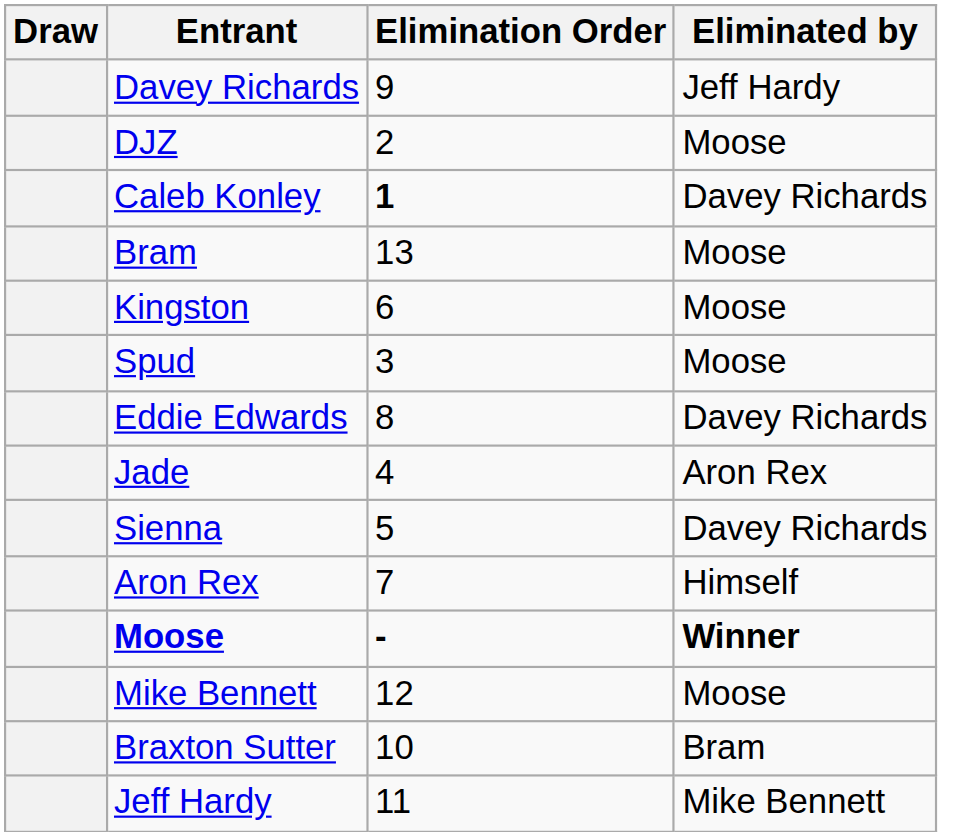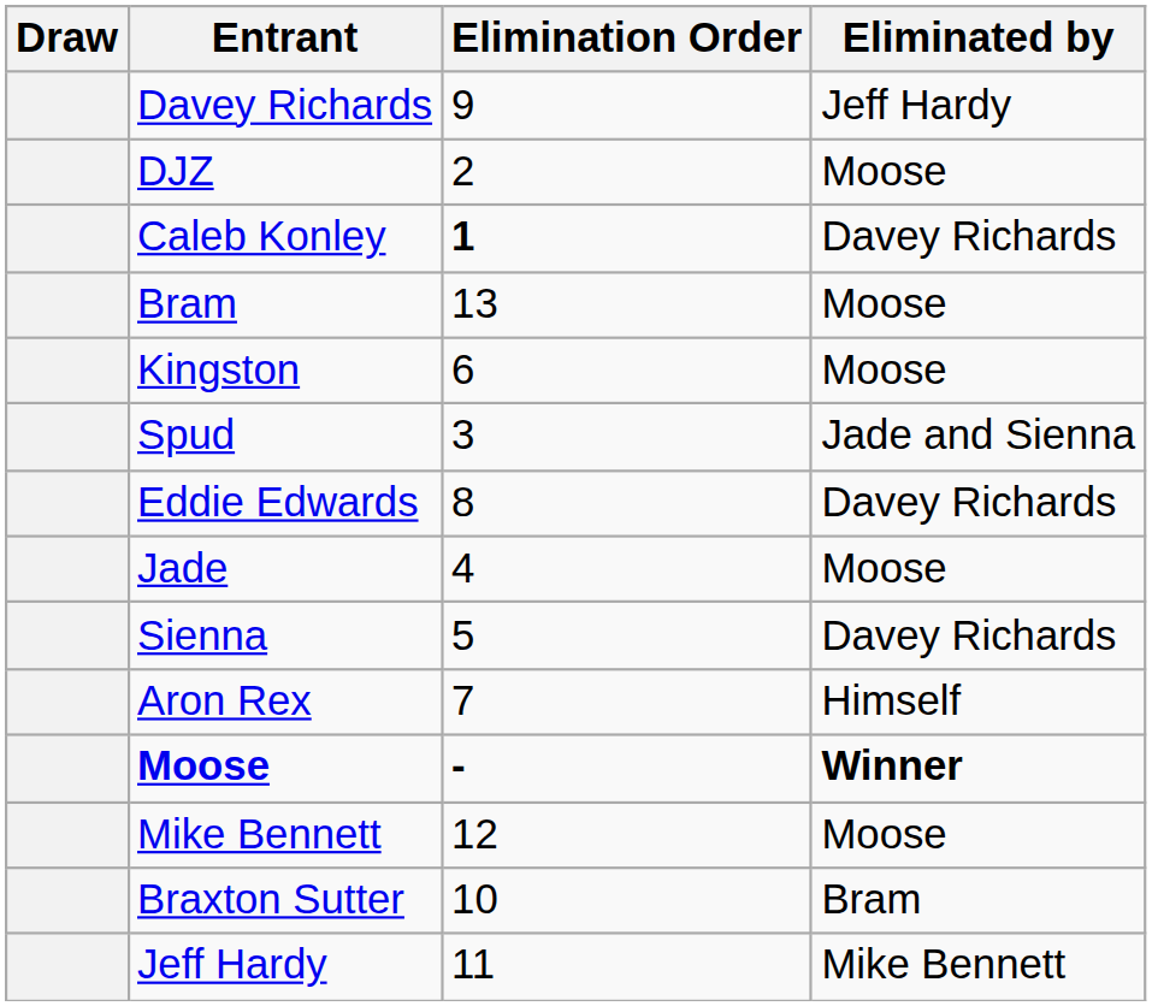Spud | Eliminated by: Moose -> Jade and Sienna
Jade | Eliminated by: Aron Rex -> Moose
